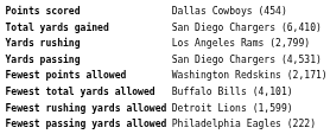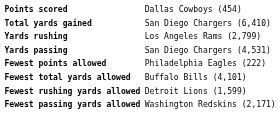Fewest points allowed | column 2: Washington Redskins (2,171) -> Philadelphia Eagles (222)
Fewest passing yards allowed | column 2: Philadelphia Eagles (222) -> Washington Redskins (2,171)
